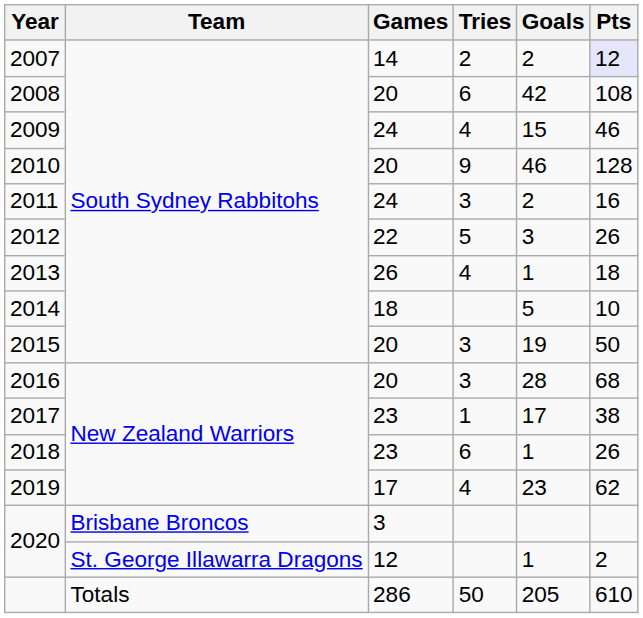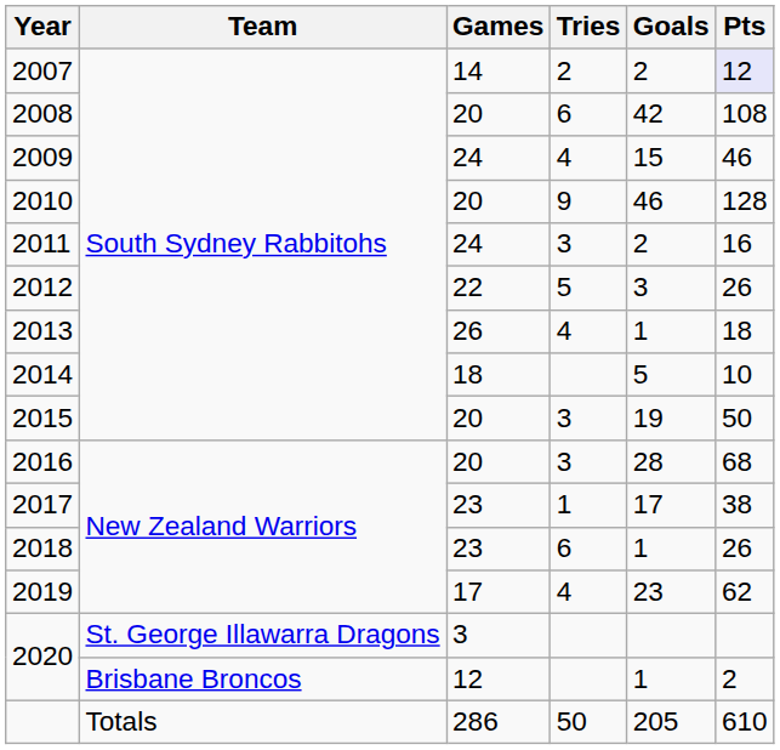2020 / 3 | Team: Brisbane Broncos -> St. George Illawarra Dragons
2020 / 12 | Team: St. George Illawarra Dragons -> Brisbane Broncos
